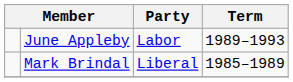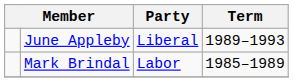June Appleby | Party: Labor -> Liberal
Mark Brindal | Party: Liberal -> Labor
